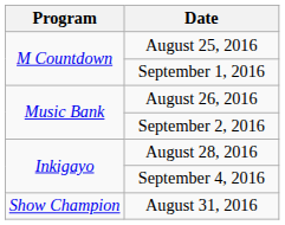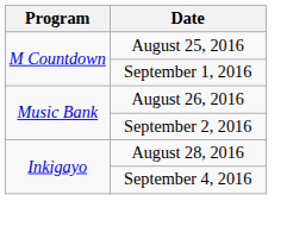- row: Show Champion | August 31, 2016
